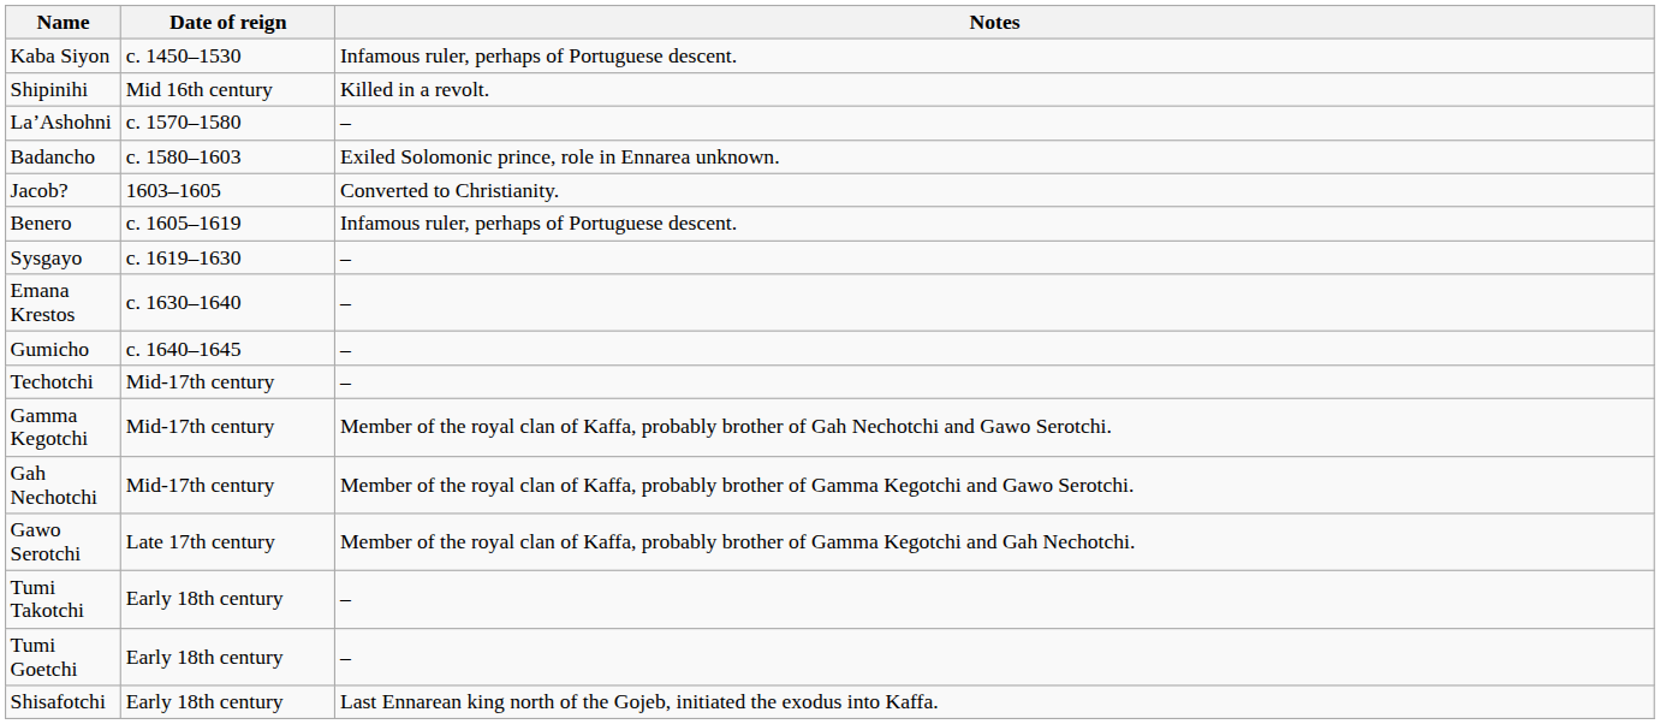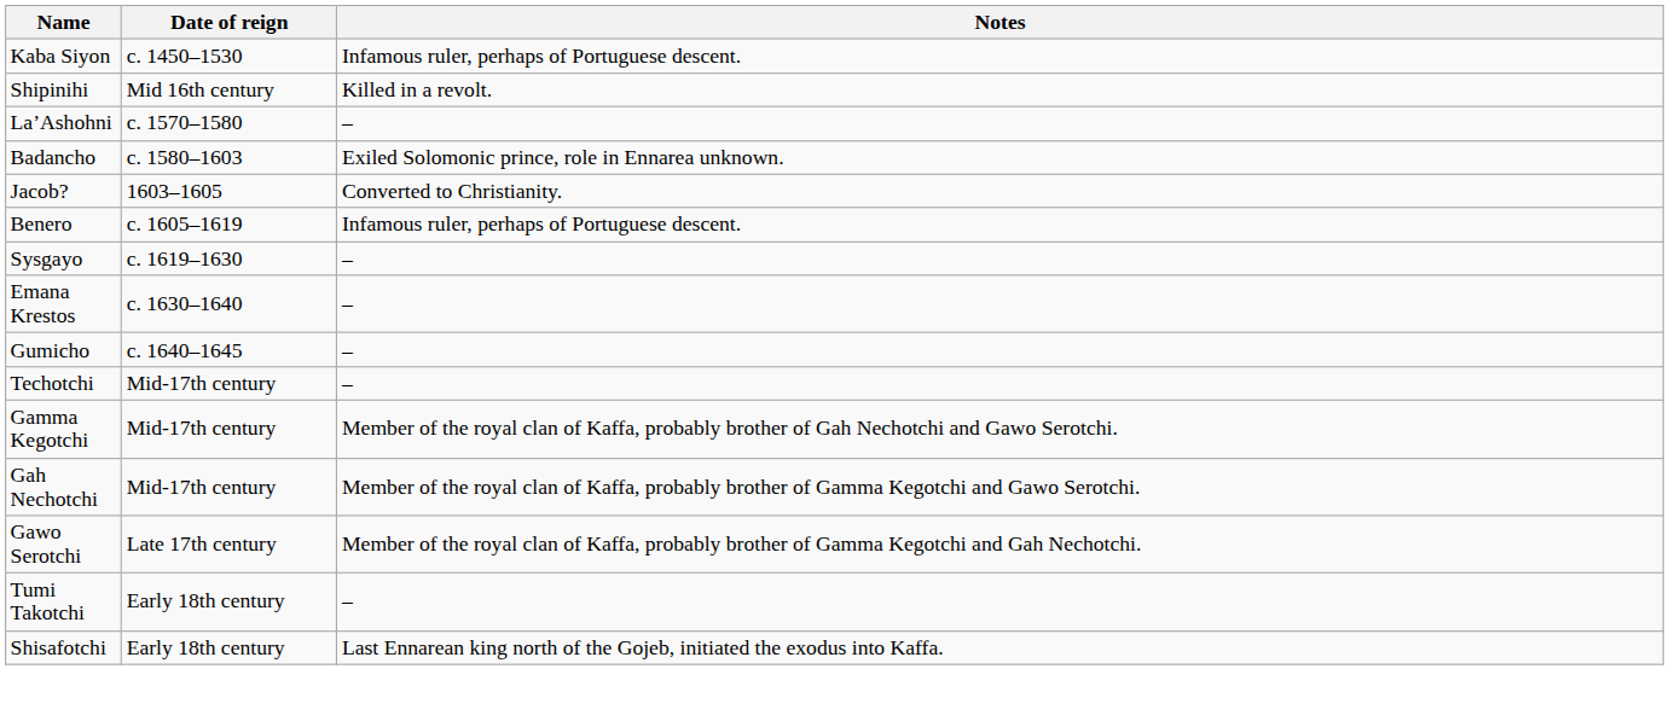- row: Tumi Goetchi | Early 18th century | –
